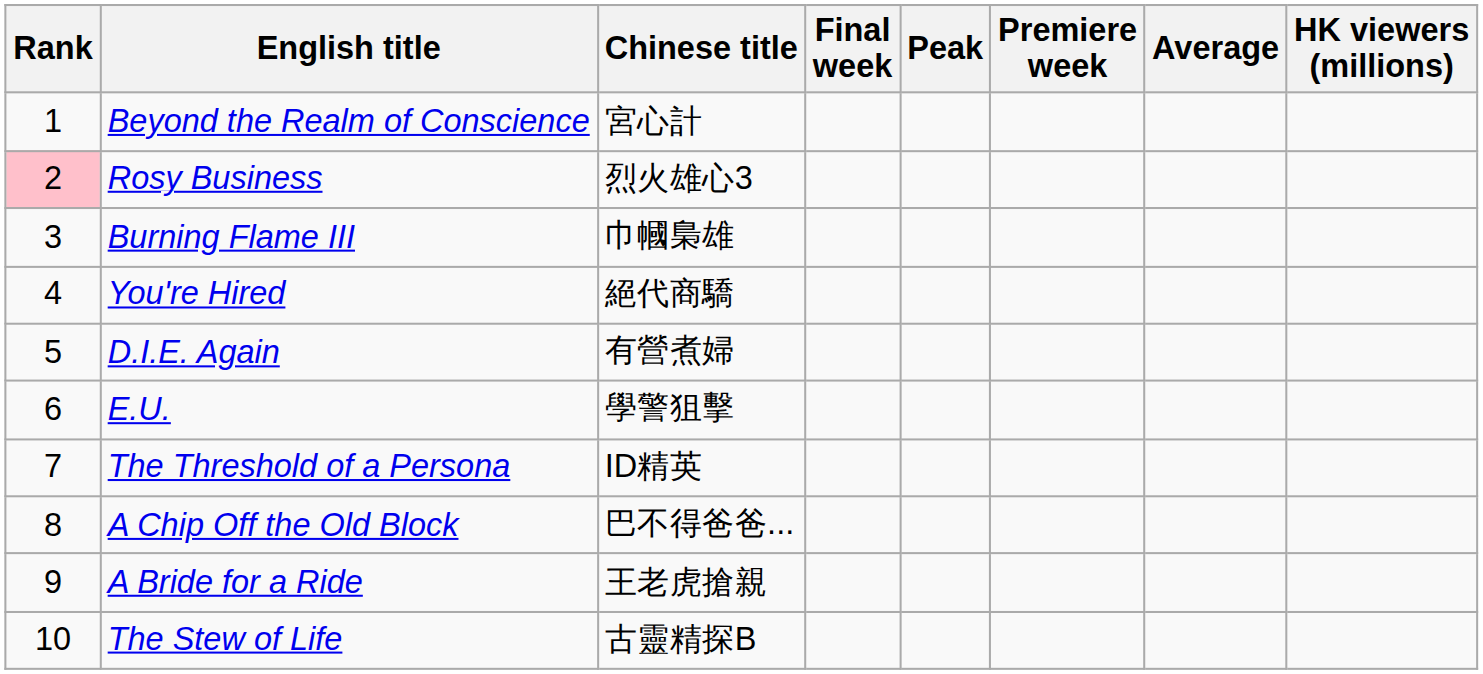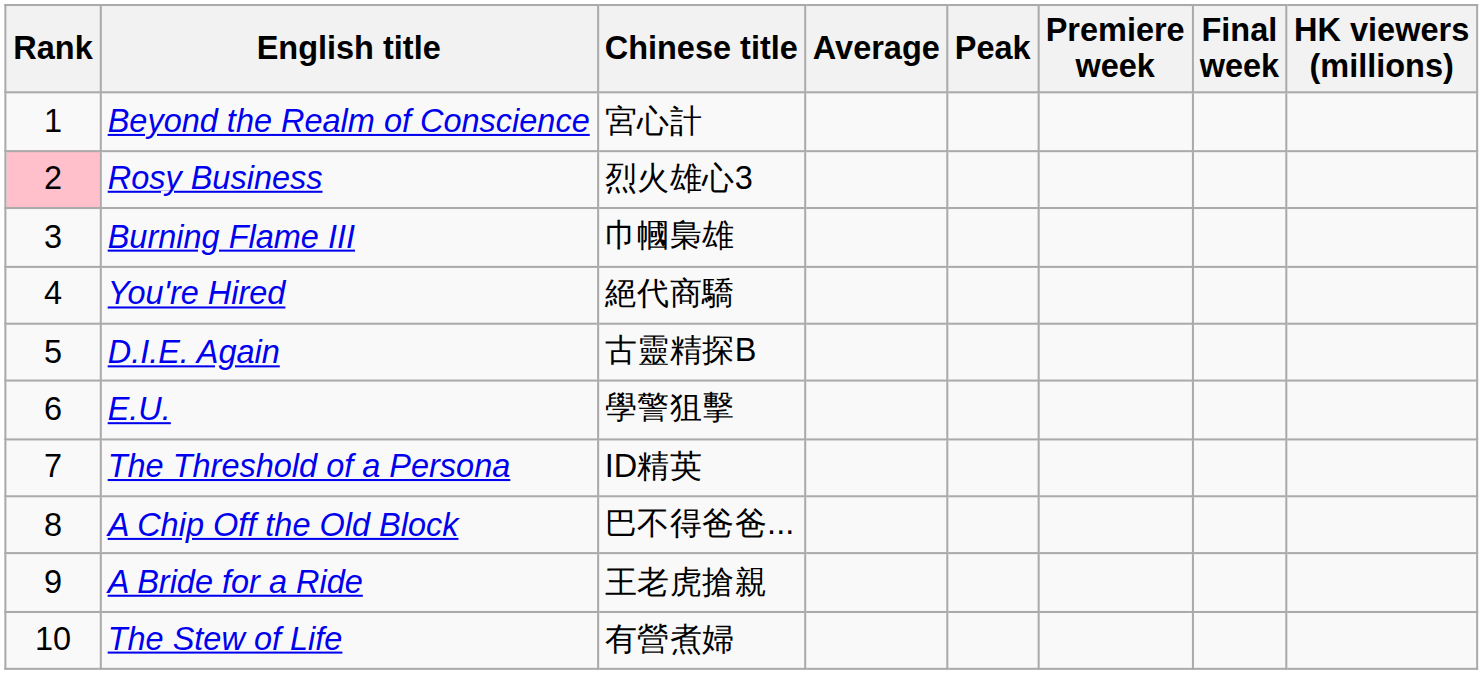columns swapped: Average <-> Final week
D.I.E. Again | Chinese title: 有營煮婦 -> 古靈精探B
The Stew of Life | Chinese title: 古靈精探B -> 有營煮婦
